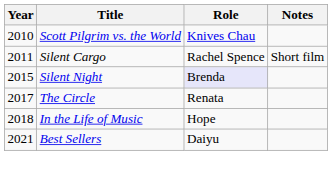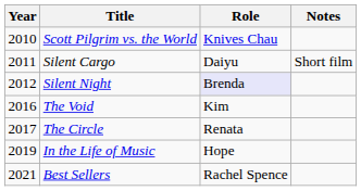Silent Cargo | Role: Rachel Spence -> Daiyu
Silent Night | Year: 2015 -> 2012
+ row: 2016 | The Void | Kim
In the Life of Music | Year: 2018 -> 2019
Best Sellers | Role: Daiyu -> Rachel Spence
